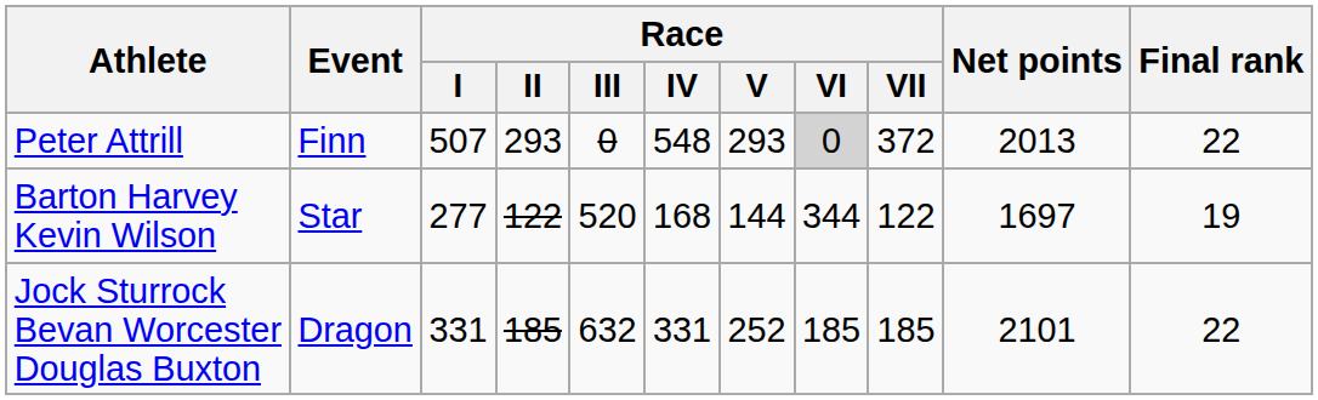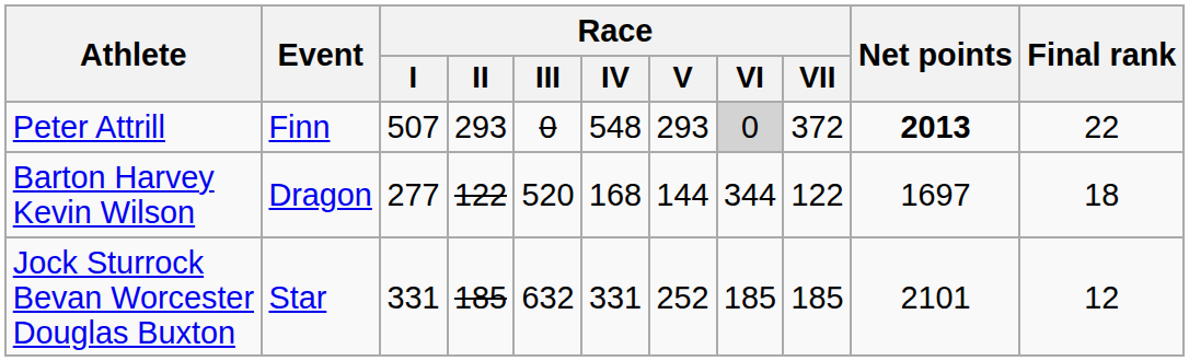Peter Attrill | Net points: normal -> bold
Barton Harvey Kevin Wilson | Event: Star -> Dragon
Barton Harvey Kevin Wilson | Final rank: 19 -> 18
Jock Sturrock Bevan Worcester Douglas Buxton | Event: Dragon -> Star
Jock Sturrock Bevan Worcester Douglas Buxton | Final rank: 22 -> 12
